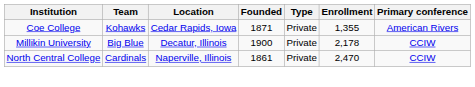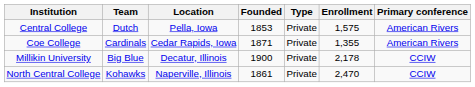+ row: Central College | Dutch | Pella, Iowa | 1853 | Private | 1,575 | American Rivers
Coe College | Team: Kohawks -> Cardinals
North Central College | Team: Cardinals -> Kohawks
